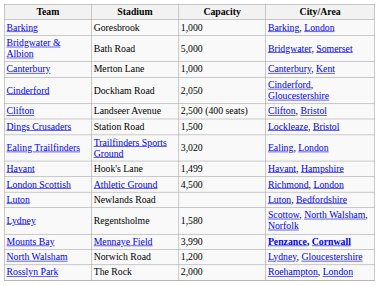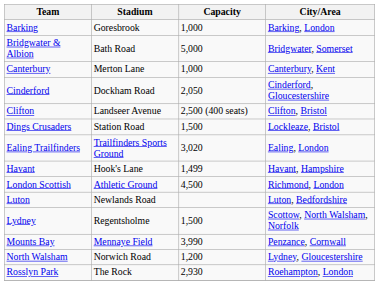Lydney | Capacity: 1,580 -> 1,500
Mounts Bay | City/Area: bold -> normal
Rosslyn Park | Capacity: 2,000 -> 2,930
